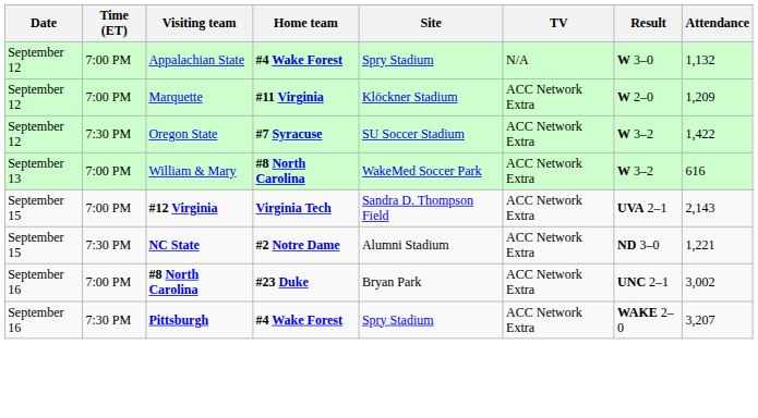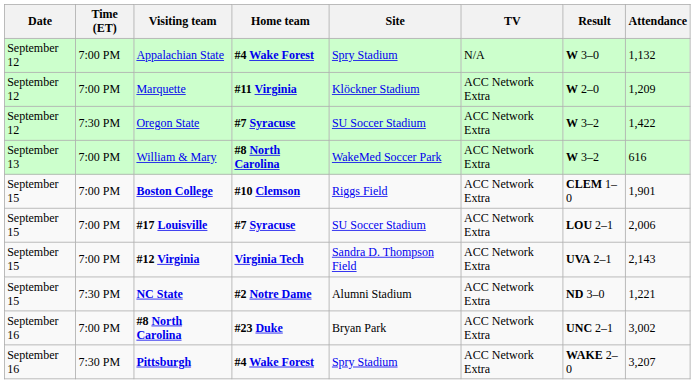+ row: September 15 | 7:00 PM | Boston College | #10 Clemson | Riggs Field | ACC Network Extra | CLEM 1–0 | 1,901
+ row: September 15 | 7:00 PM | #17 Louisville | #7 Syracuse | SU Soccer Stadium | ACC Network Extra | LOU 2–1 | 2,006
